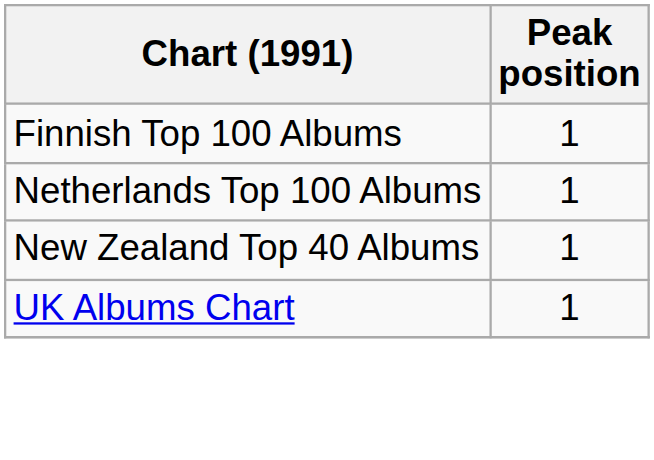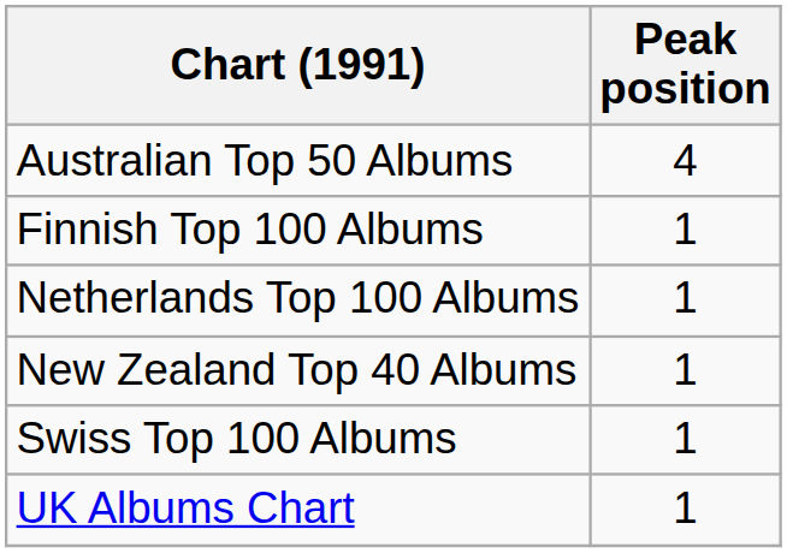+ row: Australian Top 50 Albums | 4
+ row: Swiss Top 100 Albums | 1
